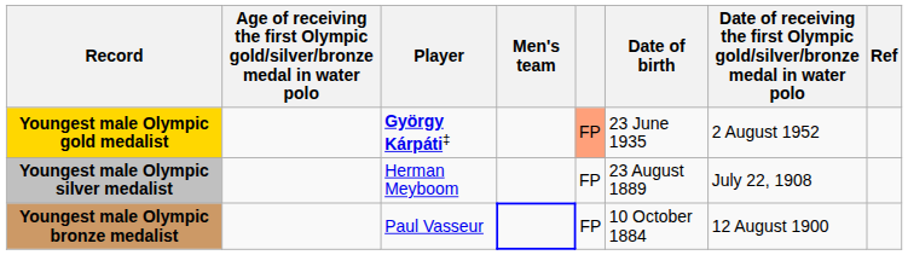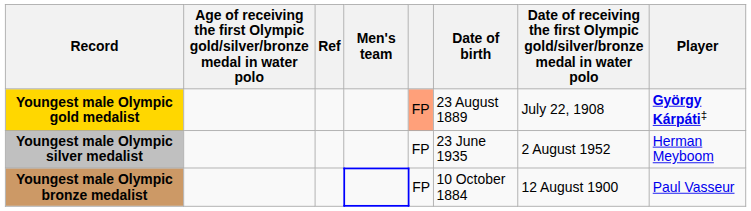columns swapped: Player <-> Ref
Youngest male Olympic gold medalist | Date of birth: 23 June 1935 -> 23 August 1889
Youngest male Olympic gold medalist | column 7: 2 August 1952 -> July 22, 1908
Youngest male Olympic silver medalist | Date of birth: 23 August 1889 -> 23 June 1935
Youngest male Olympic silver medalist | column 7: July 22, 1908 -> 2 August 1952
